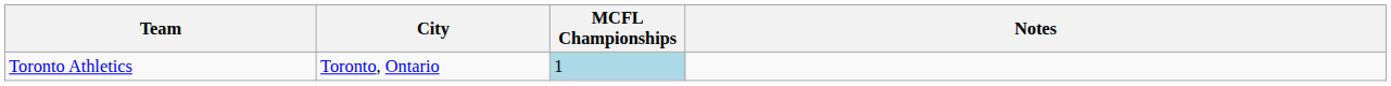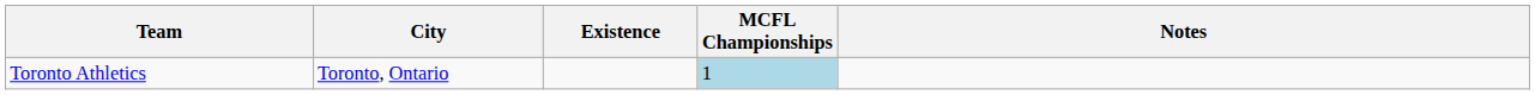+ column: Existence
